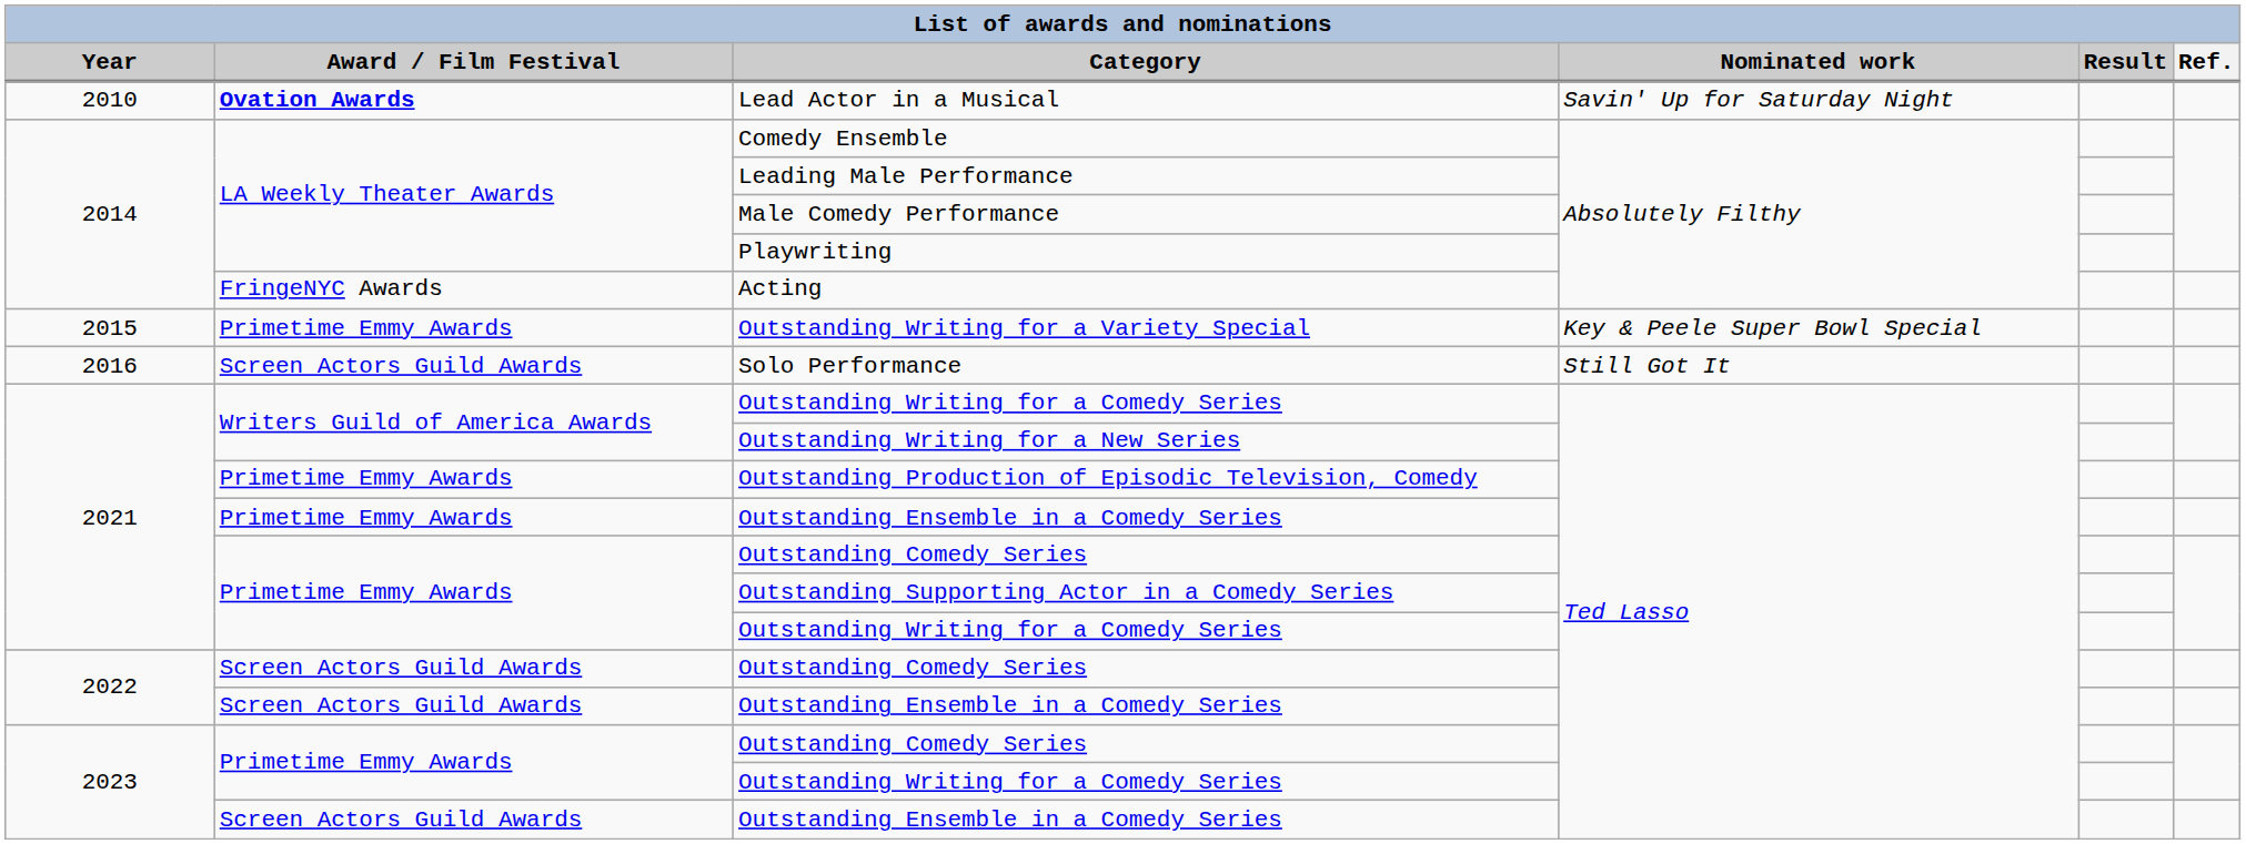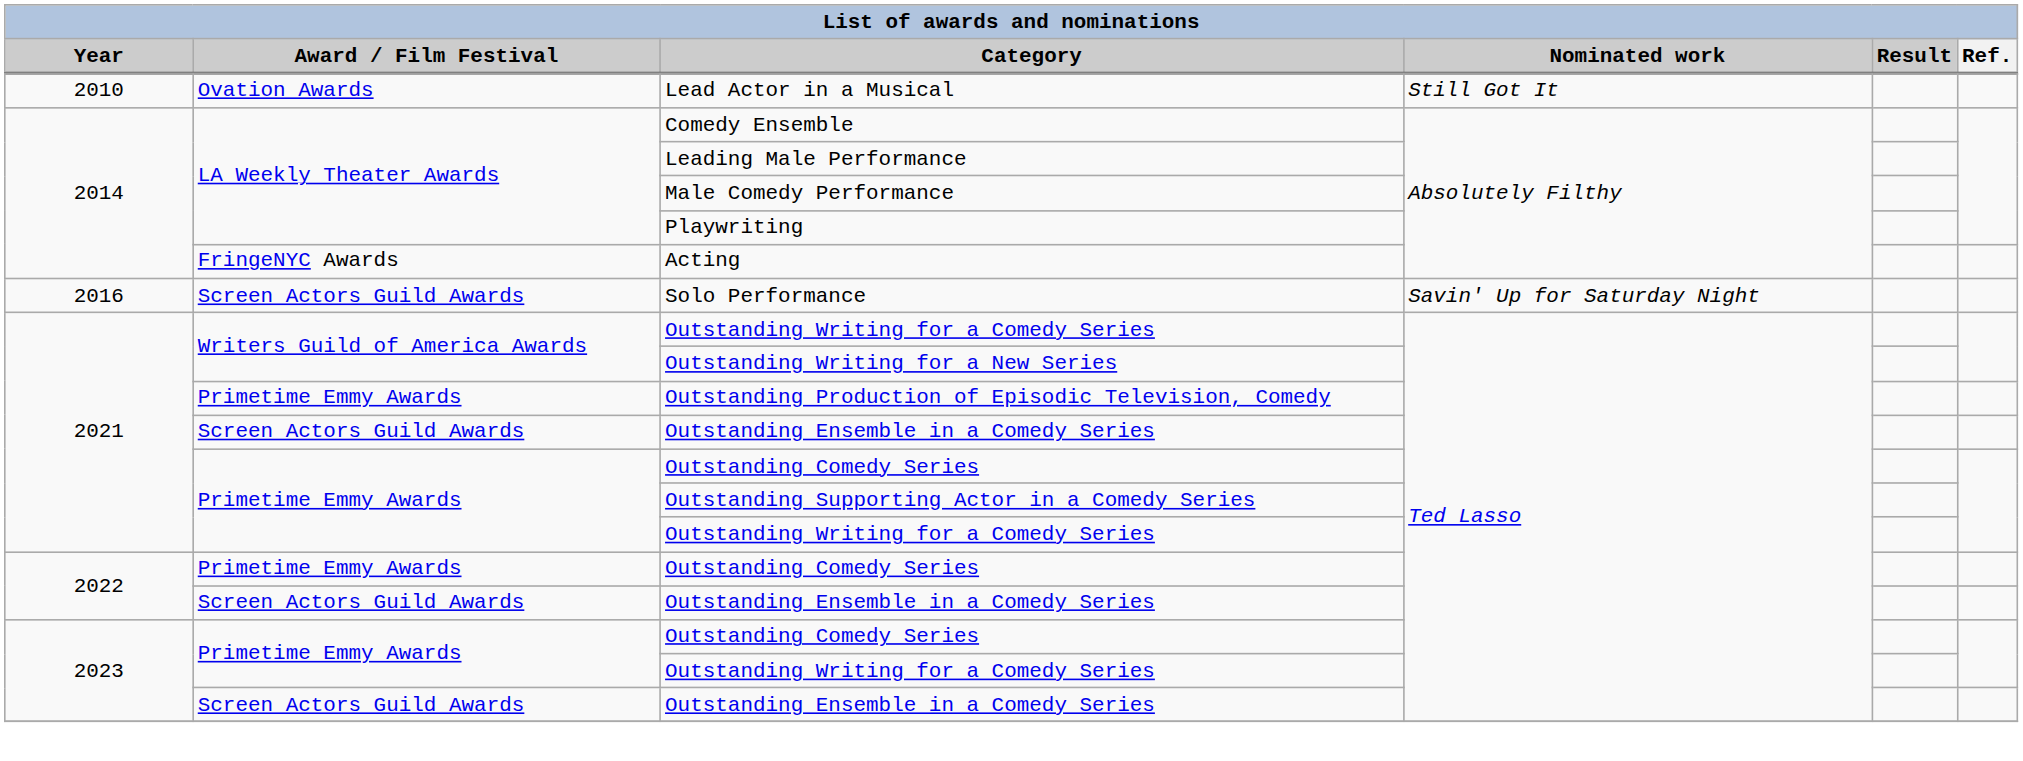Lead Actor in a Musical | Award / Film Festival: bold -> normal
Lead Actor in a Musical | Nominated work: Savin' Up for Saturday Night -> Still Got It
- row: 2015 | Primetime Emmy Awards | Outstanding Writing for a Variety Special | Key & Peele Super Bowl Special
Solo Performance | Nominated work: Still Got It -> Savin' Up for Saturday Night
2021 / Outstanding Ensemble in a Comedy Series | Award / Film Festival: Primetime Emmy Awards -> Screen Actors Guild Awards
2022 / Outstanding Comedy Series | Award / Film Festival: Screen Actors Guild Awards -> Primetime Emmy Awards
